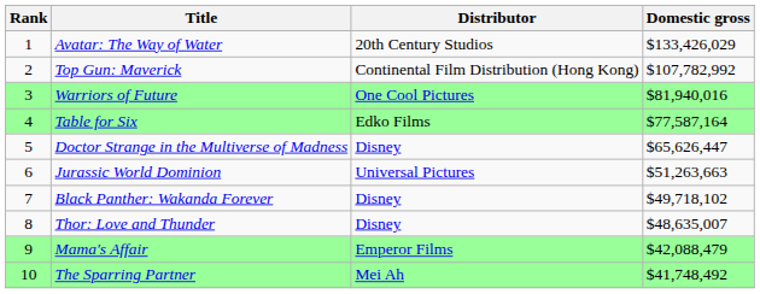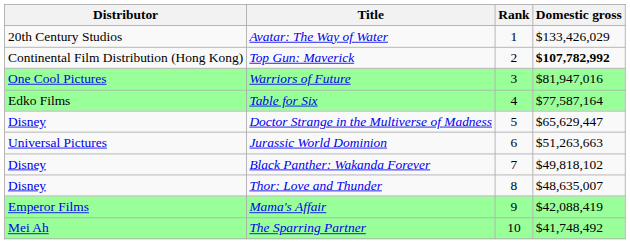columns swapped: Rank <-> Distributor
Top Gun: Maverick | Domestic gross: normal -> bold
Warriors of Future | Domestic gross: $81,940,016 -> $81,947,016
Doctor Strange in the Multiverse of Madness | Domestic gross: $65,626,447 -> $65,629,447
Black Panther: Wakanda Forever | Domestic gross: $49,718,102 -> $49,818,102
Mama's Affair | Domestic gross: $42,088,479 -> $42,088,419
